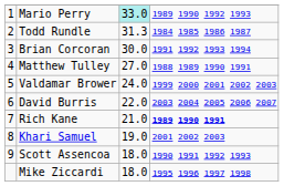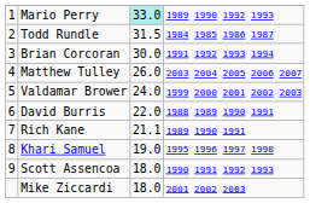Todd Rundle | column 3: 31.3 -> 31.5
Matthew Tulley | column 3: 27.0 -> 26.0
Matthew Tulley | column 4: 1988 1989 1990 1991 -> 2003 2004 2005 2006 2007
David Burris | column 4: 2003 2004 2005 2006 2007 -> 1988 1989 1990 1991
Rich Kane | column 3: 21.0 -> 21.1
Rich Kane | column 4: bold -> normal
Khari Samuel | column 4: 2001 2002 2003 -> 1995 1996 1997 1998
Mike Ziccardi | column 4: 1995 1996 1997 1998 -> 2001 2002 2003
